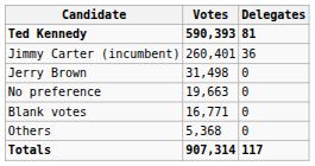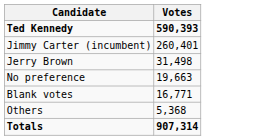- column: Delegates | 81 | 36 | 0 | 0 | 0 | 0 | 117
